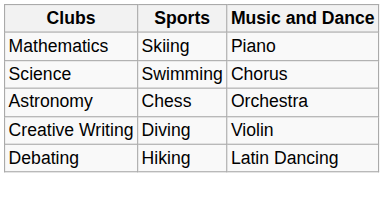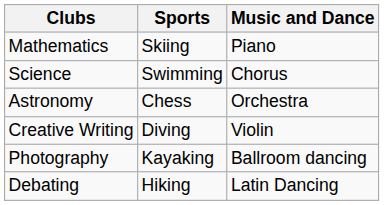+ row: Photography | Kayaking | Ballroom dancing
